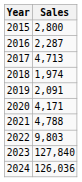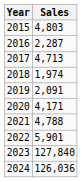2015 | Sales: 2,800 -> 4,803
2022 | Sales: 9,803 -> 5,901
